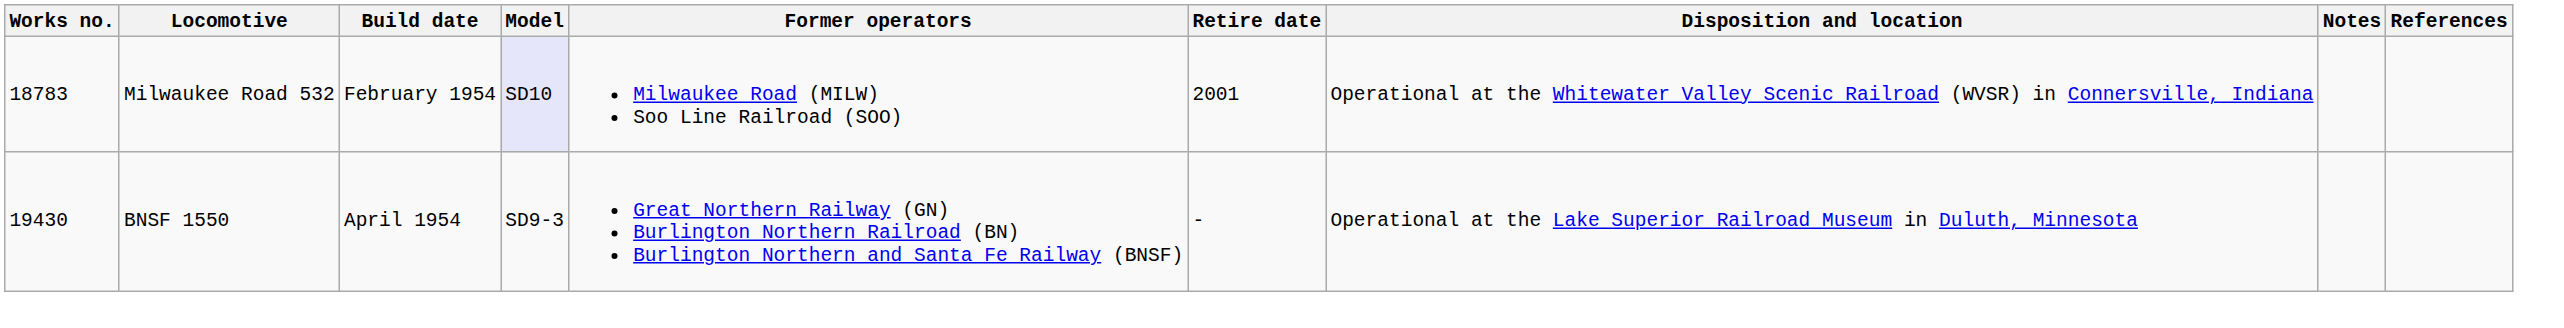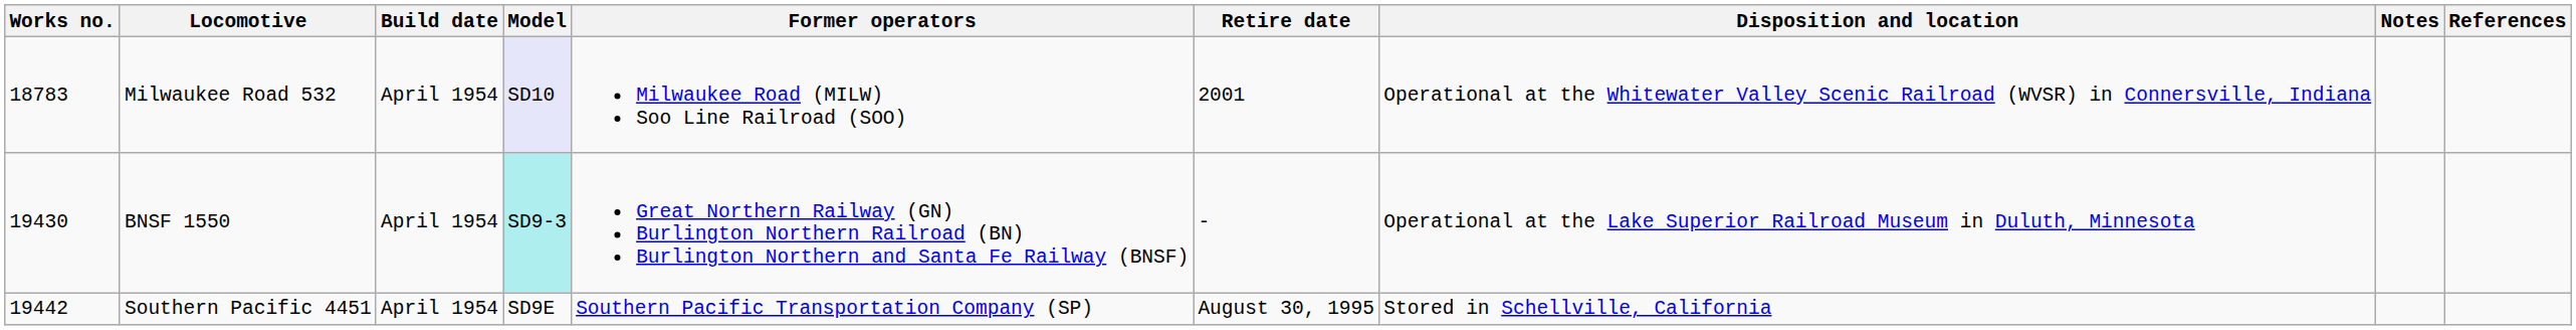Milwaukee Road 532 | Build date: February 1954 -> April 1954
BNSF 1550 | Model: no background -> paleturquoise background
+ row: 19442 | Southern Pacific 4451 | April 1954 | SD9E | Southern Pacific Transportation Company (SP) | August 30, 1995 | Stored in Schellville, California
